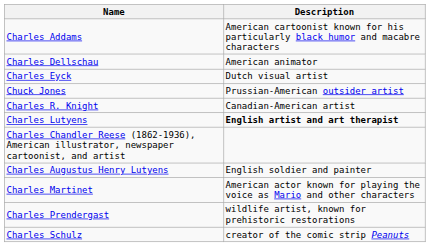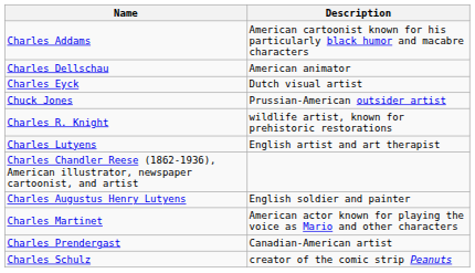Charles R. Knight | Description: Canadian-American artist -> wildlife artist, known for prehistoric restorations
Charles Lutyens | Description: bold -> normal
Charles Prendergast | Description: wildlife artist, known for prehistoric restorations -> Canadian-American artist
